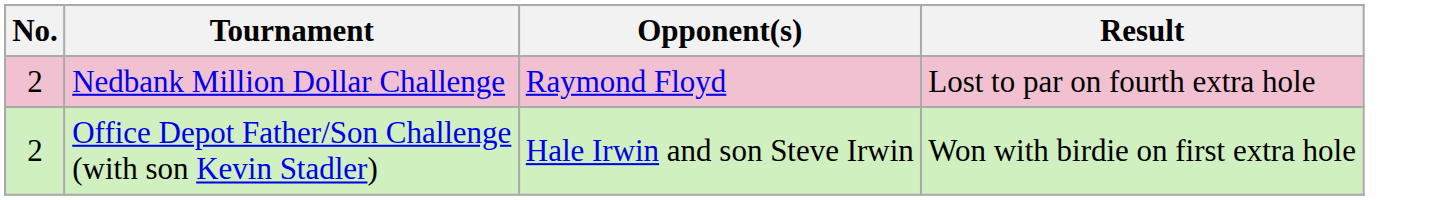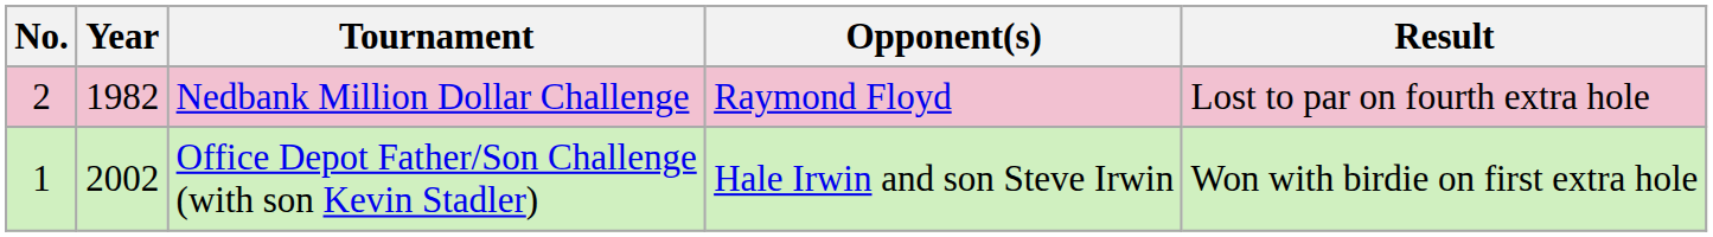+ column: Year | 1982 | 2002
Office Depot Father/Son Challenge (with son Kevin Stadler) | No.: 2 -> 1
